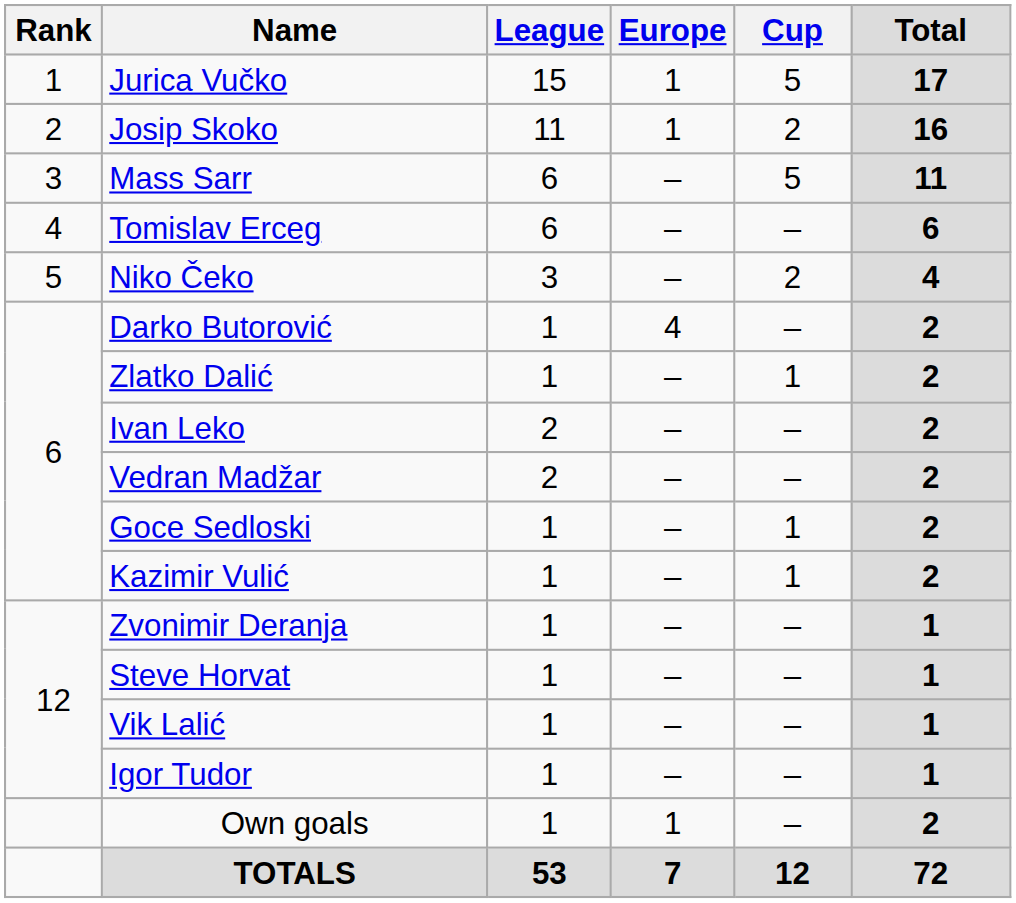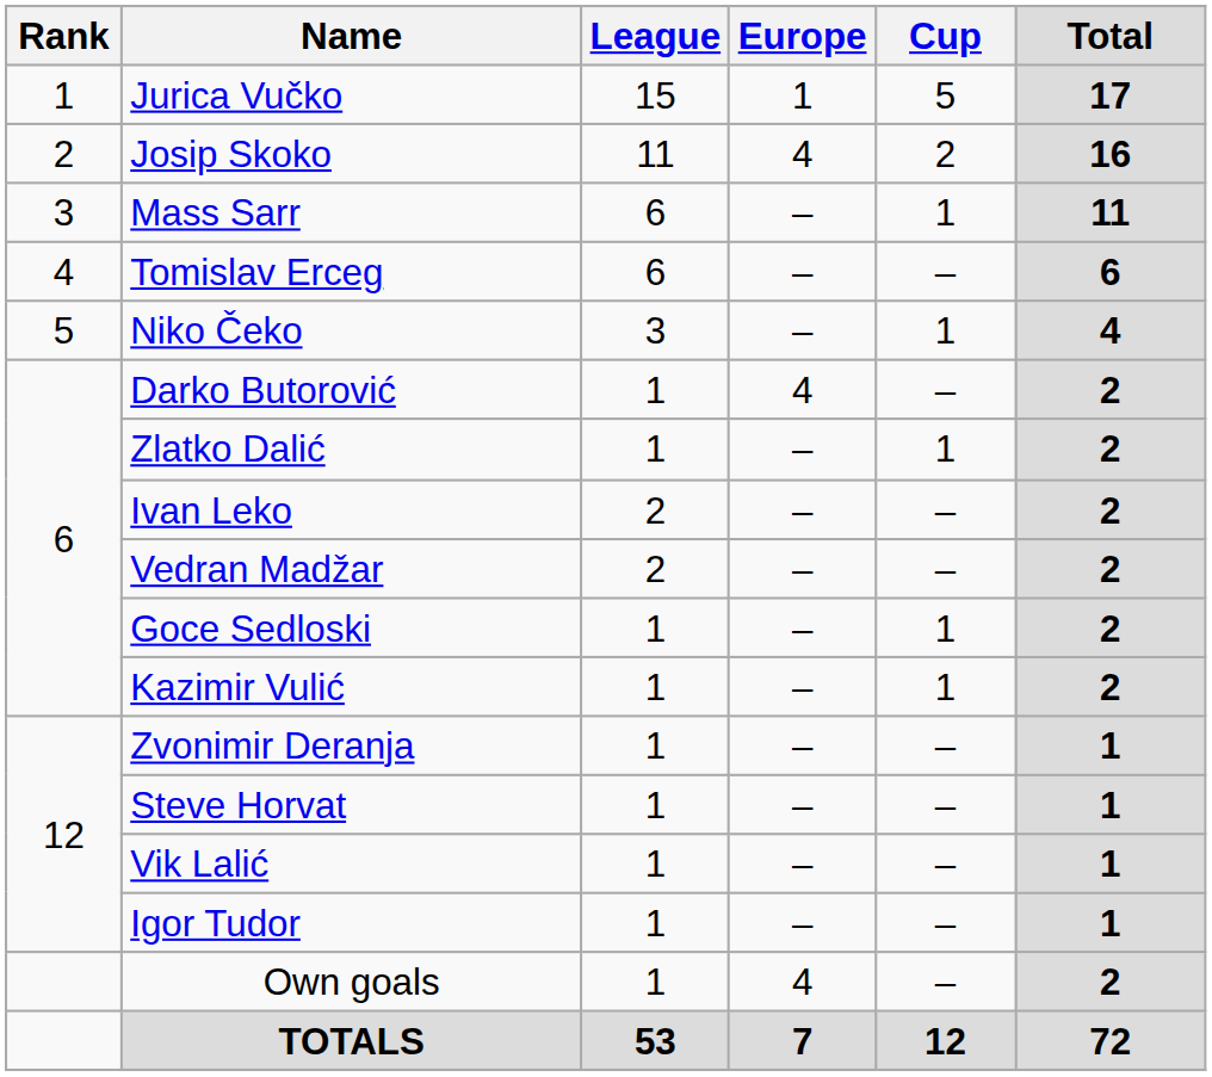Josip Skoko | Europe: 1 -> 4
Mass Sarr | Cup: 5 -> 1
Niko Čeko | Cup: 2 -> 1
Own goals | Europe: 1 -> 4
